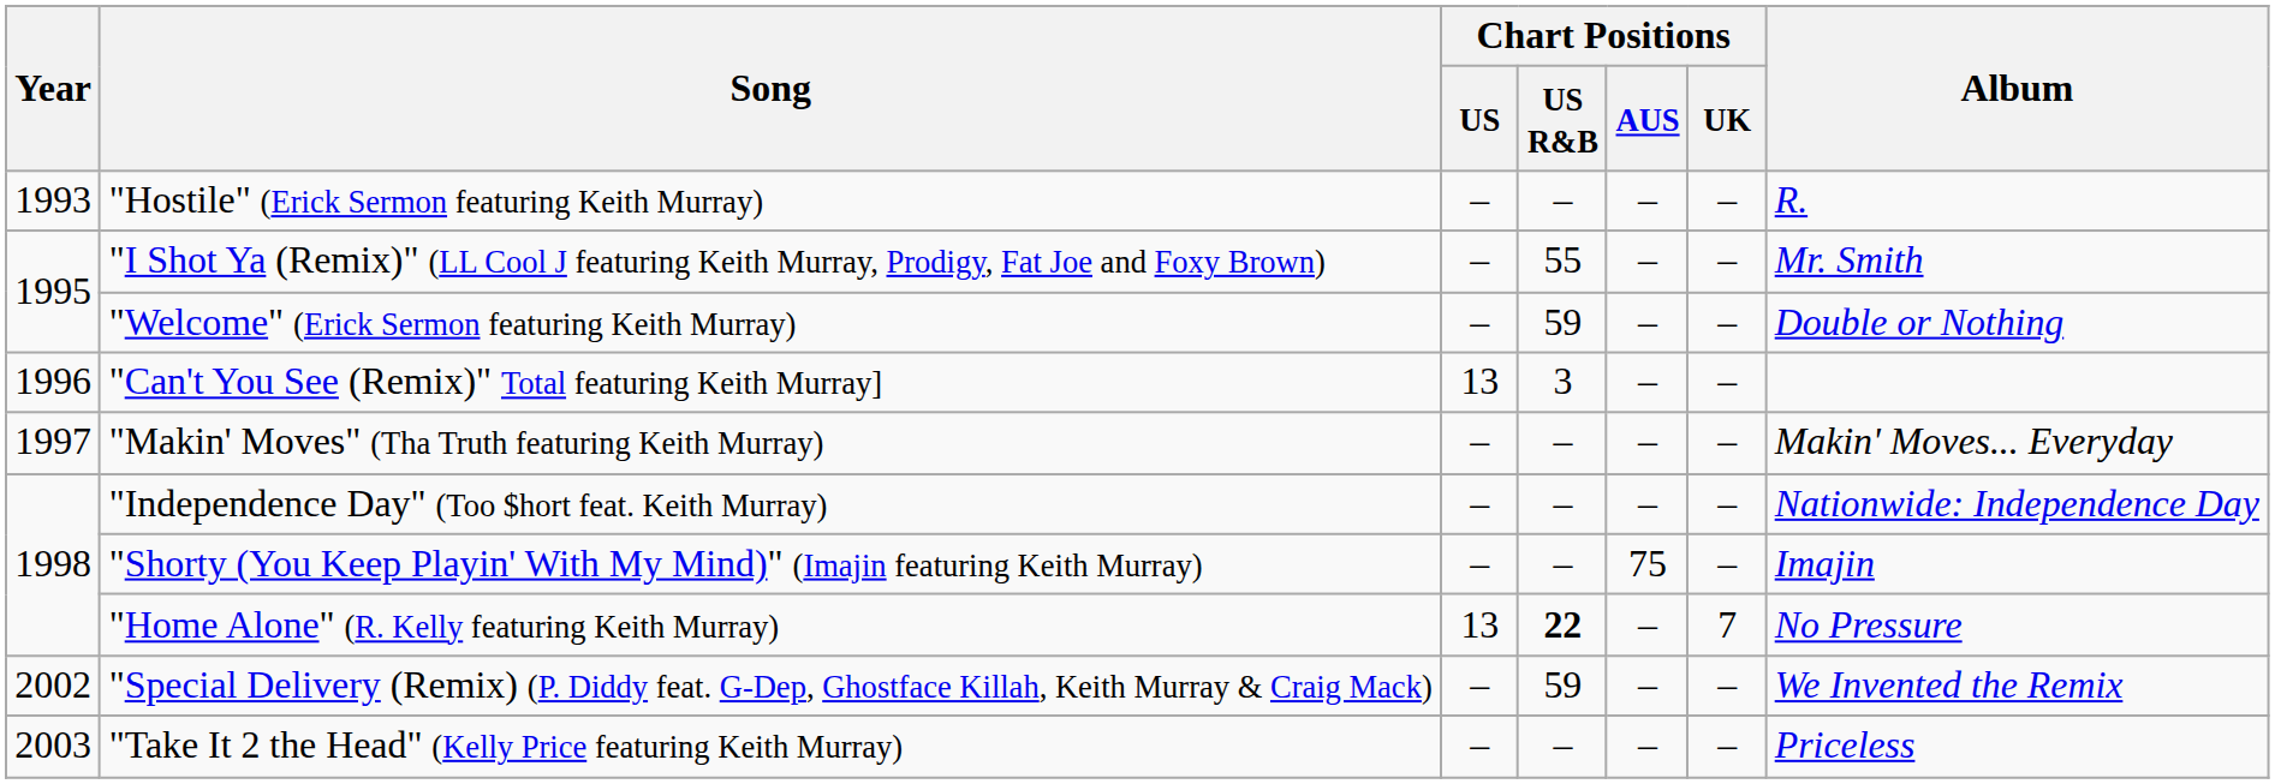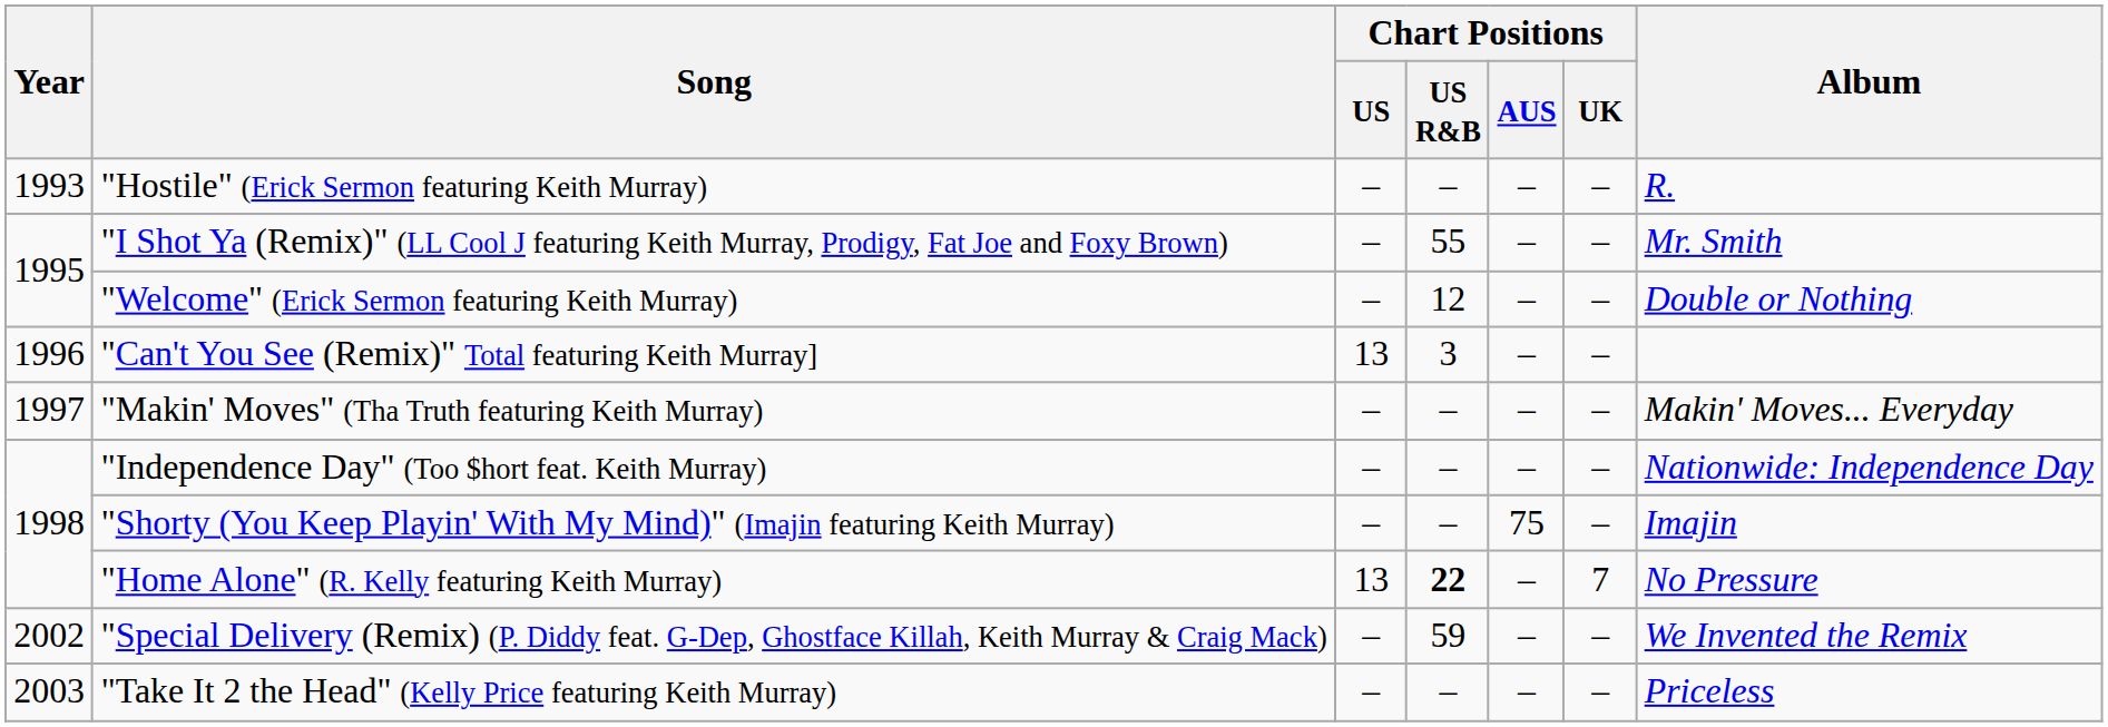"Welcome" (Erick Sermon featuring Keith Murray) | Chart Positions / US R&B: 59 -> 12
